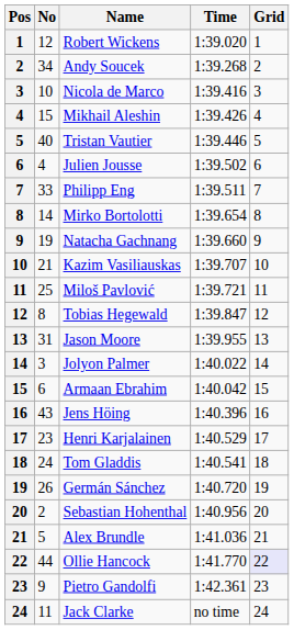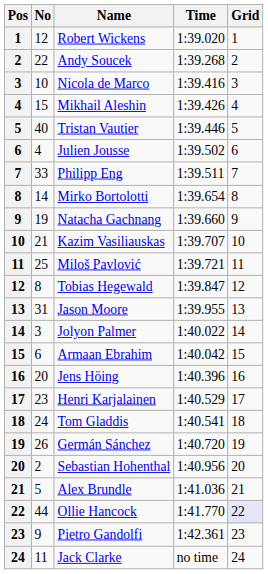Andy Soucek | No: 34 -> 22
Jens Höing | No: 43 -> 20
